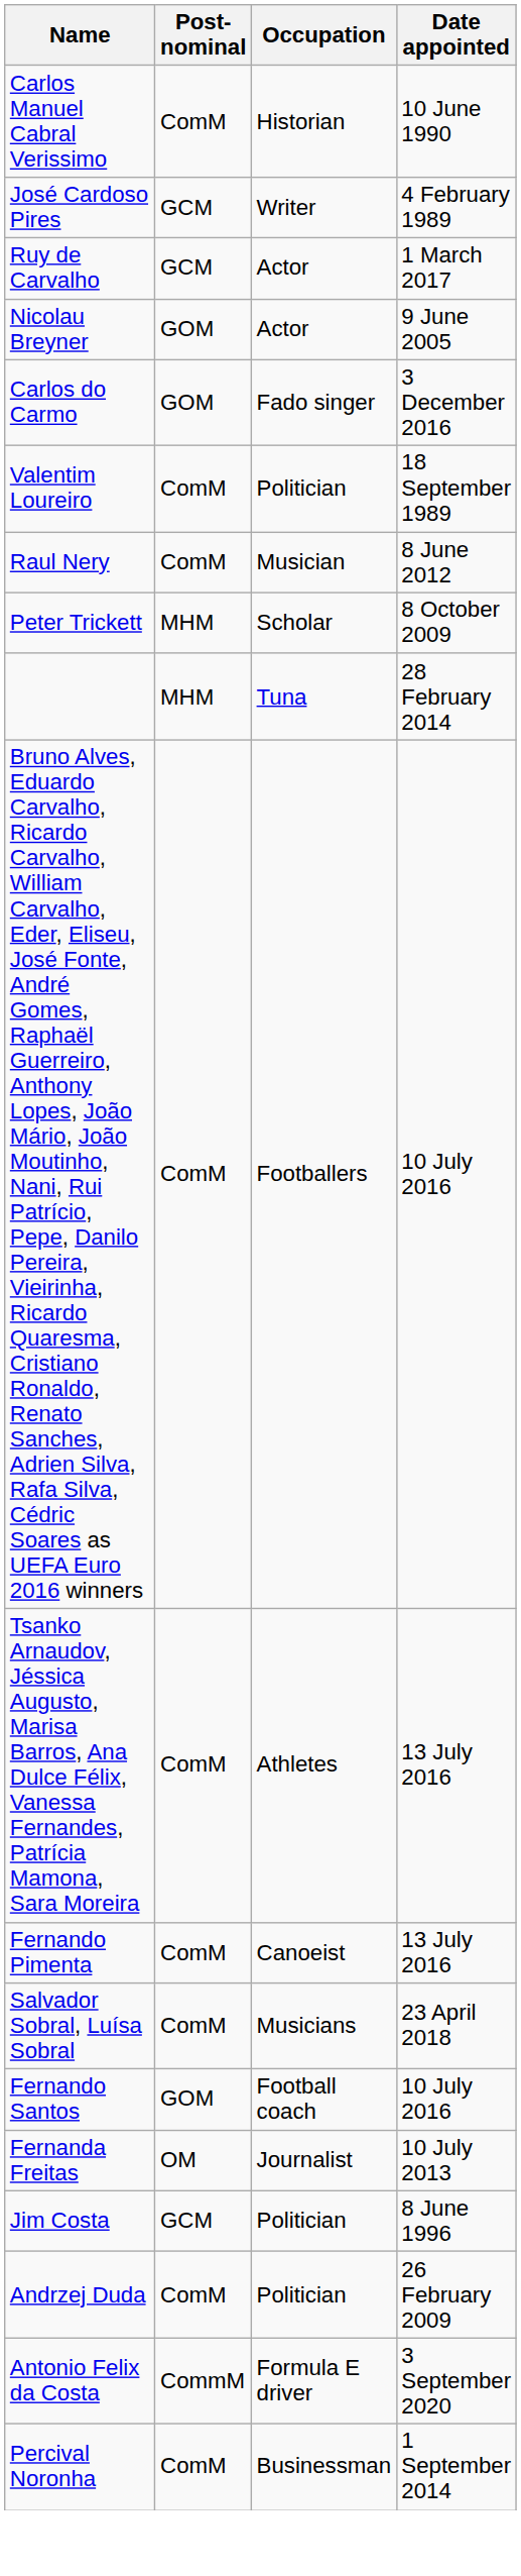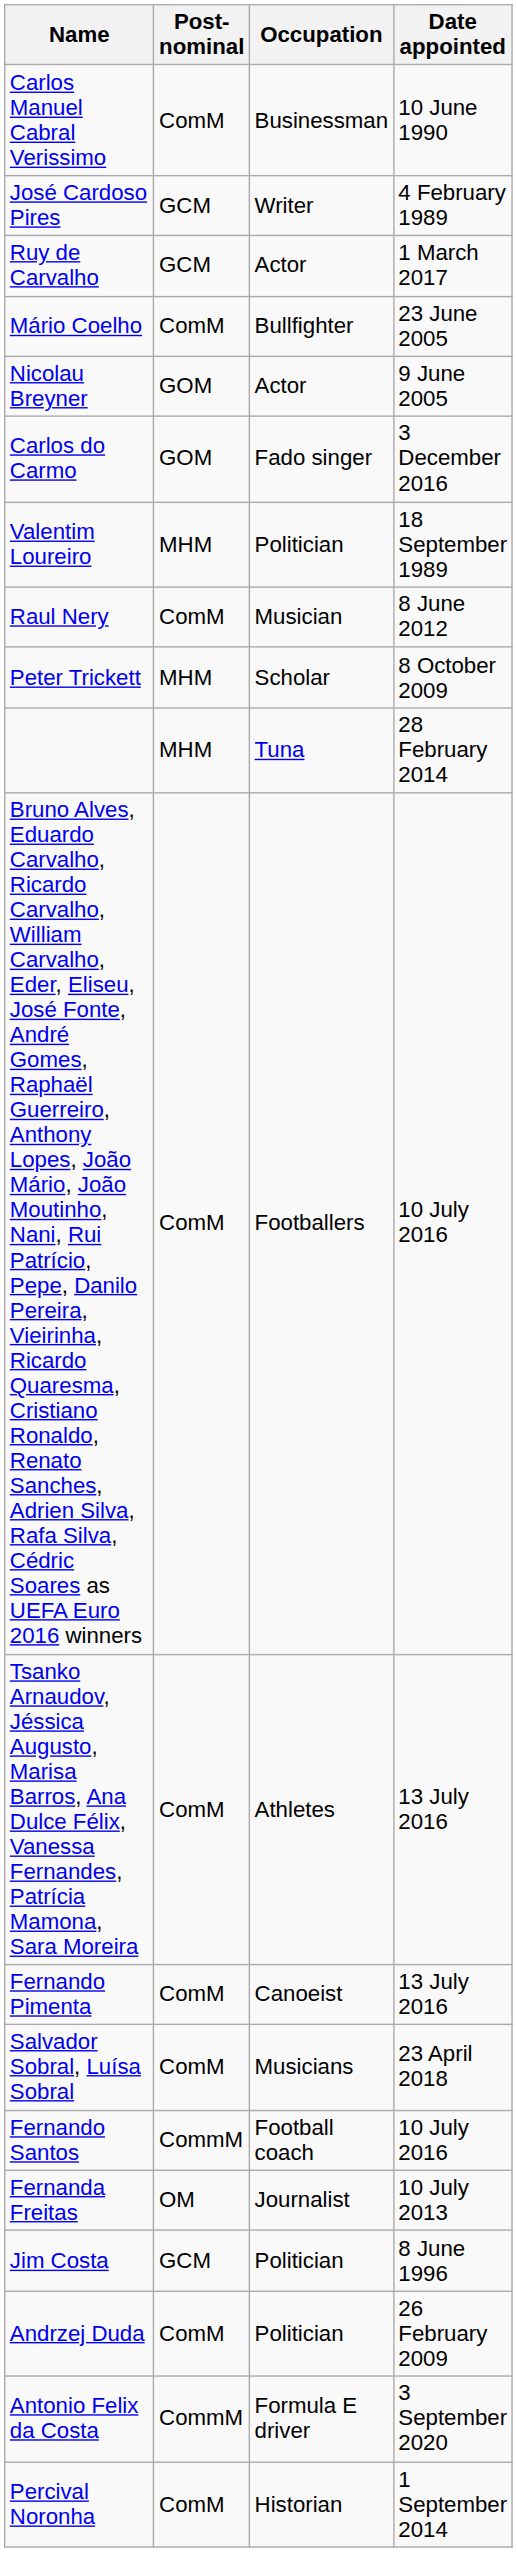Carlos Manuel Cabral Verissimo | Occupation: Historian -> Businessman
+ row: Mário Coelho | ComM | Bullfighter | 23 June 2005
Valentim Loureiro | Post-nominal: ComM -> MHM
Fernando Santos | Post-nominal: GOM -> CommM
Percival Noronha | Occupation: Businessman -> Historian
